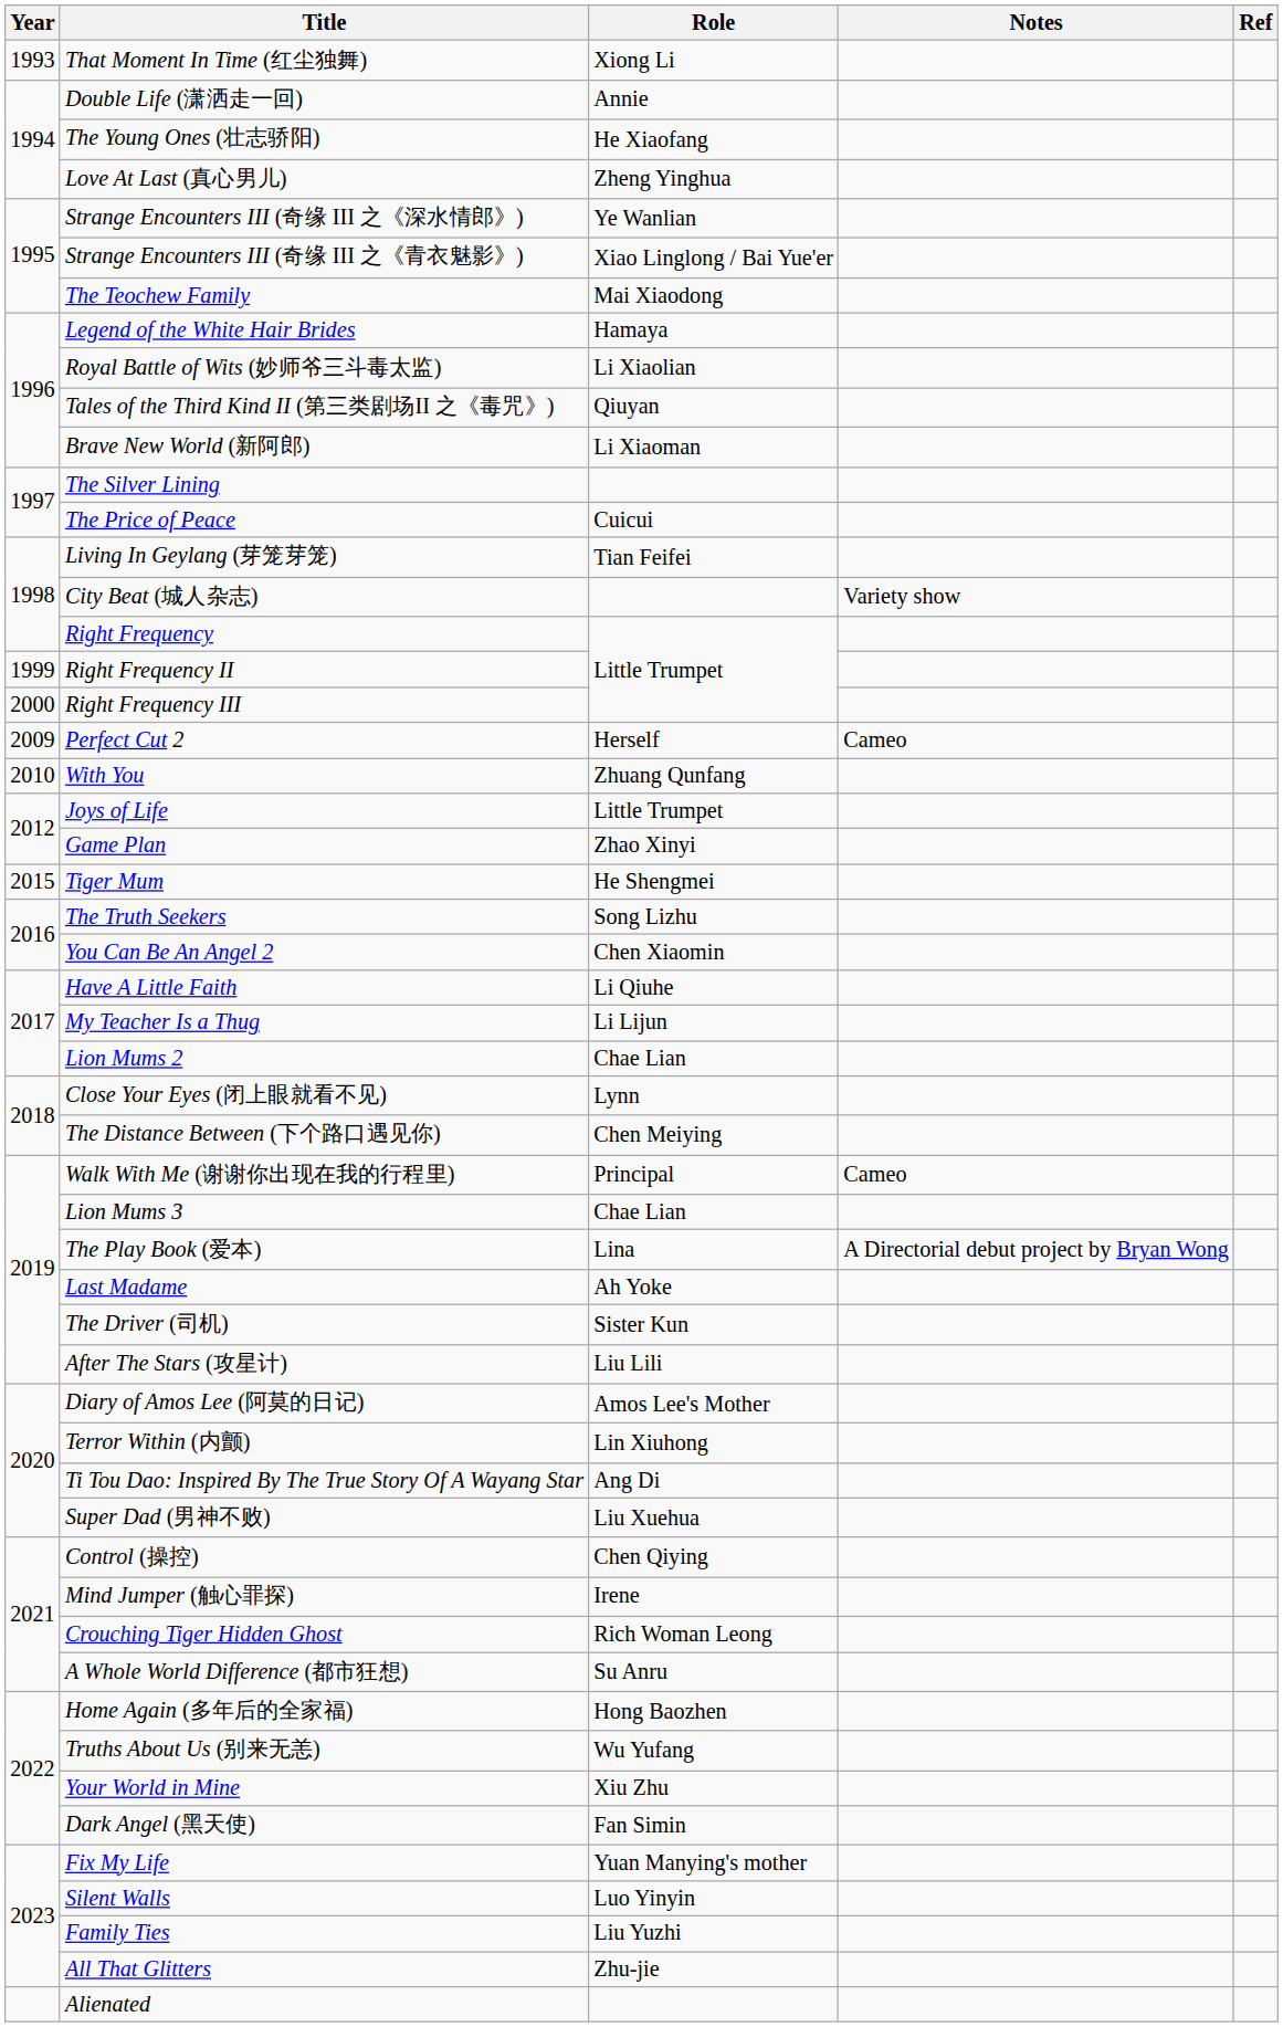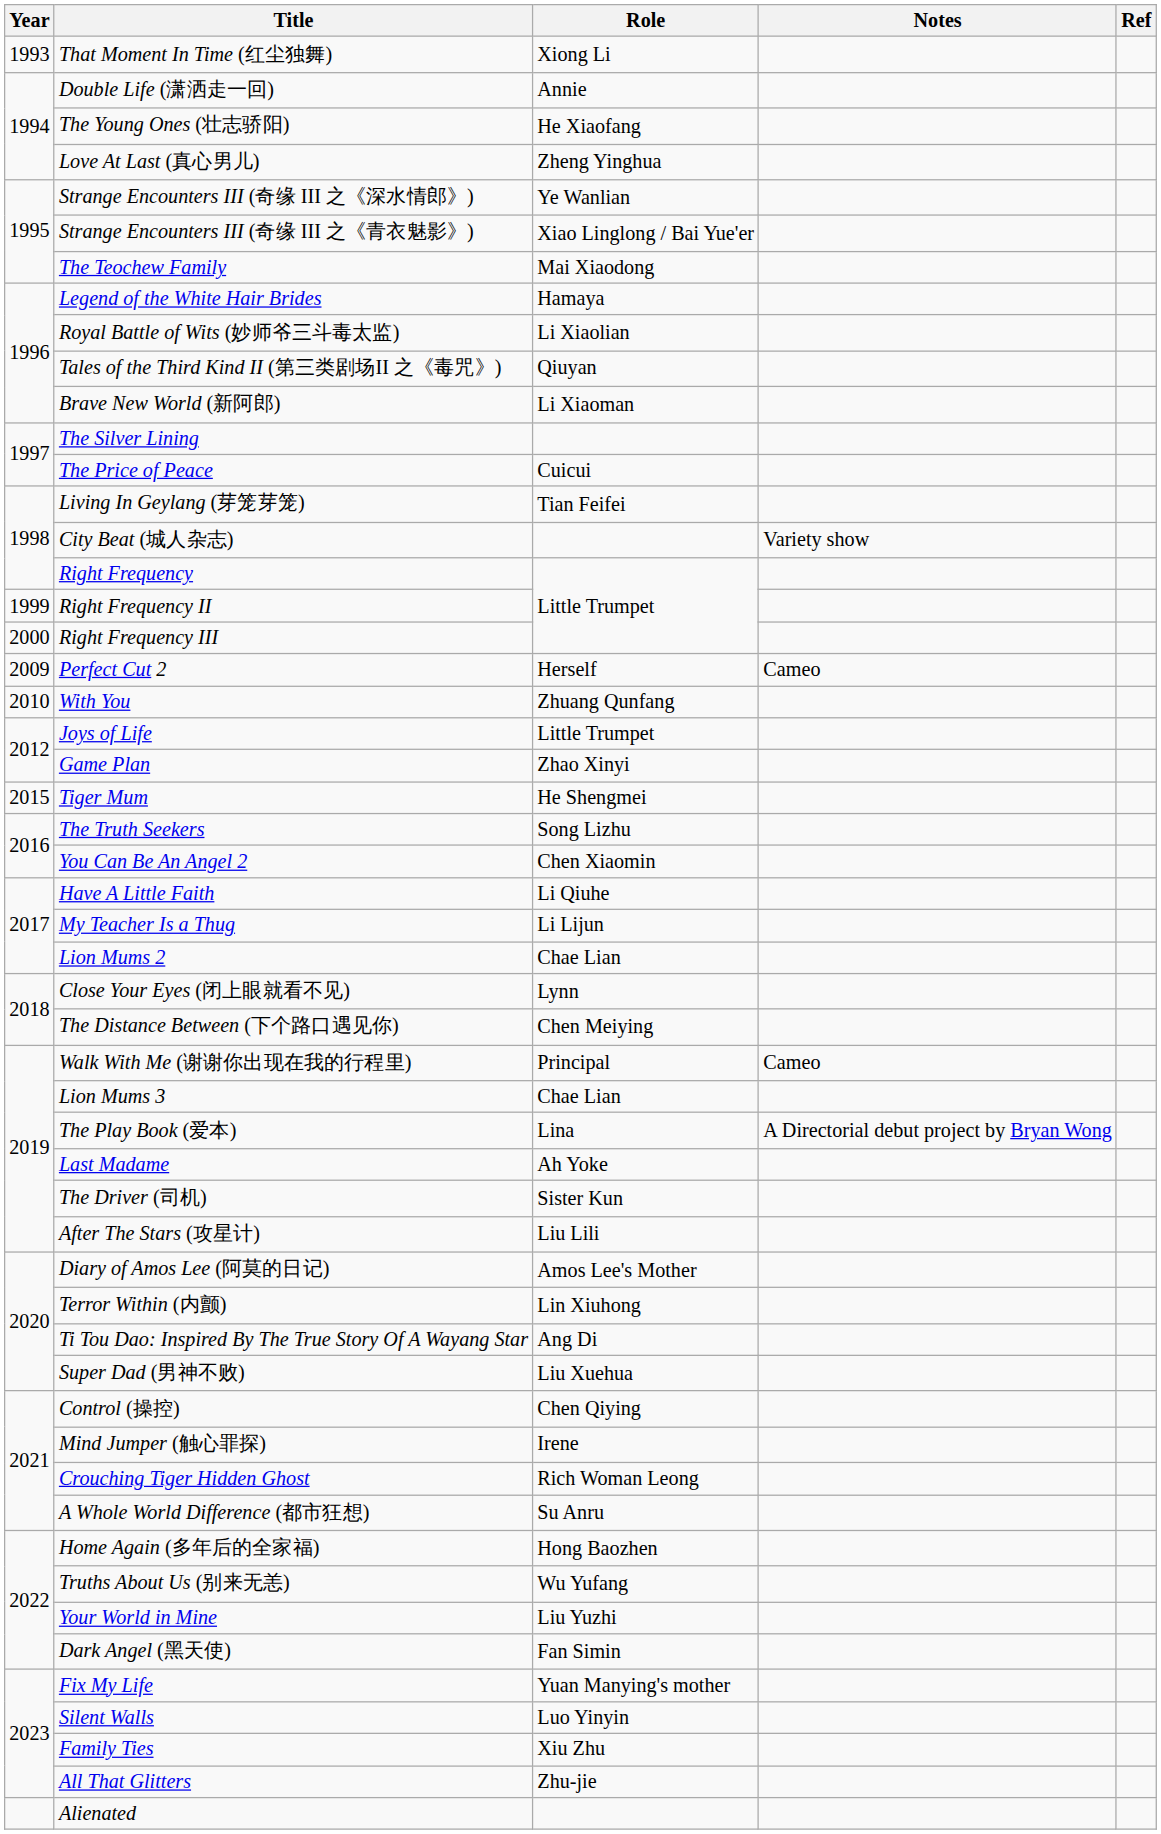Your World in Mine | Role: Xiu Zhu -> Liu Yuzhi
Family Ties | Role: Liu Yuzhi -> Xiu Zhu
